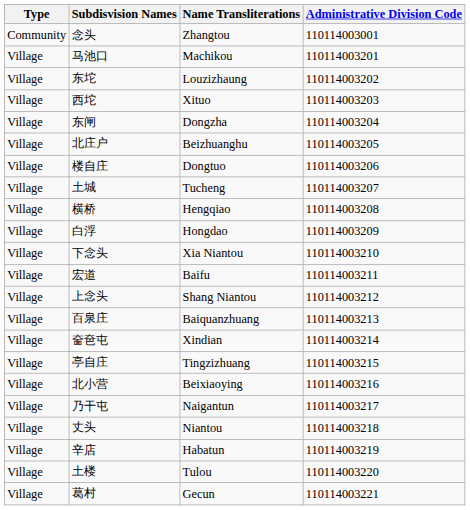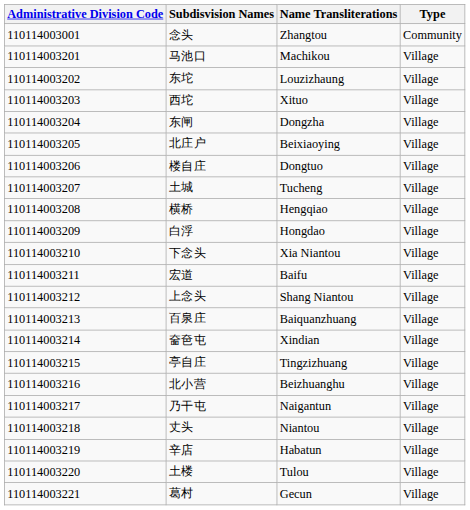columns swapped: Administrative Division Code <-> Type
北庄户 | Name Transliterations: Beizhuanghu -> Beixiaoying
北小营 | Name Transliterations: Beixiaoying -> Beizhuanghu
